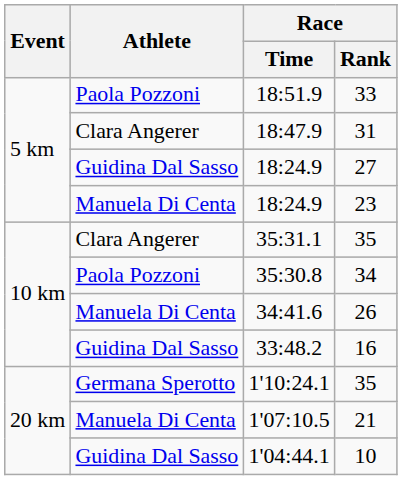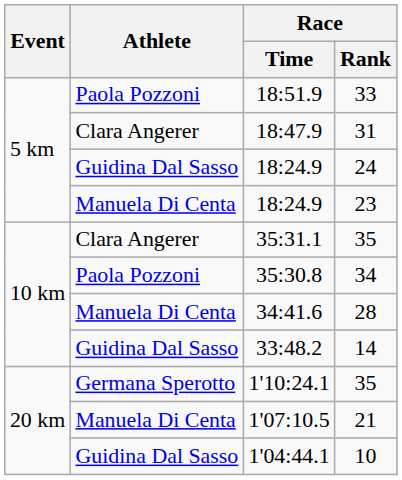Guidina Dal Sasso / 18:24.9 | Race / Rank: 27 -> 24
34:41.6 | Race / Rank: 26 -> 28
33:48.2 | Race / Rank: 16 -> 14
